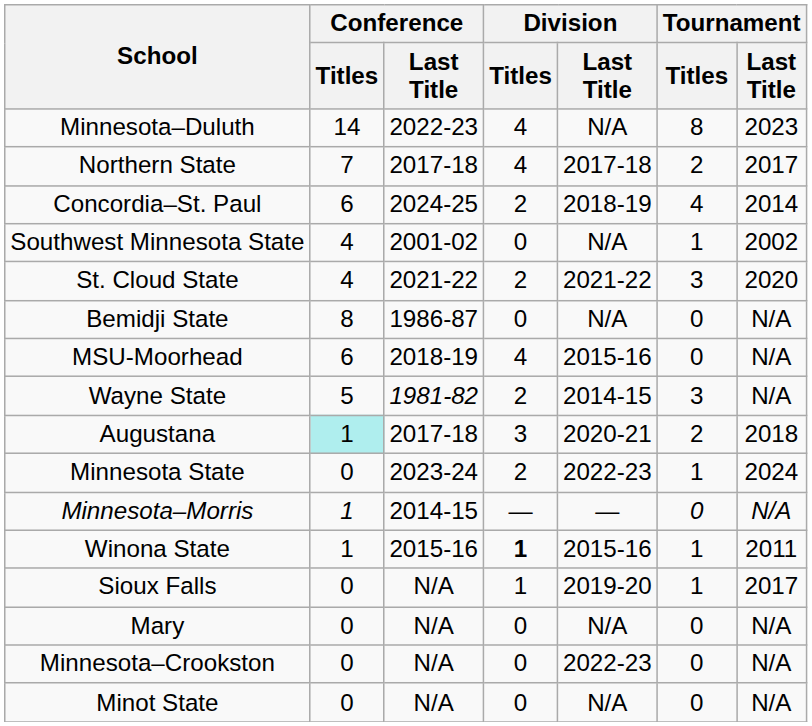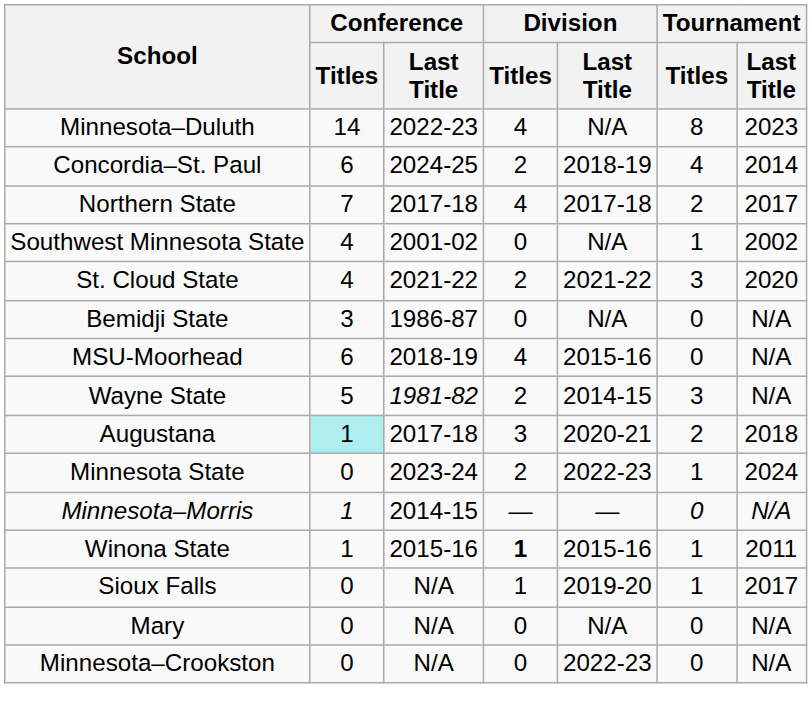rows swapped: Northern State <-> Concordia–St. Paul
Bemidji State | Conference / Titles: 8 -> 3
- row: Minot State | 0 | N/A | 0 | N/A | 0 | N/A
